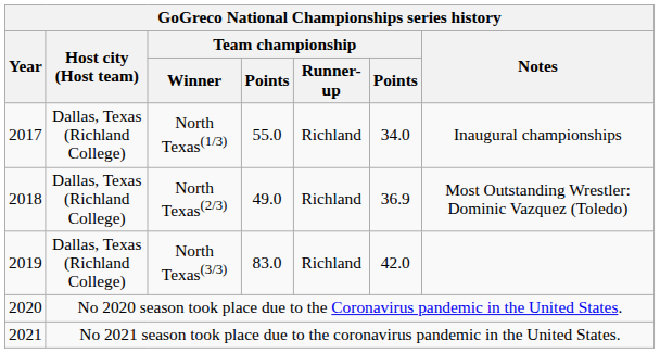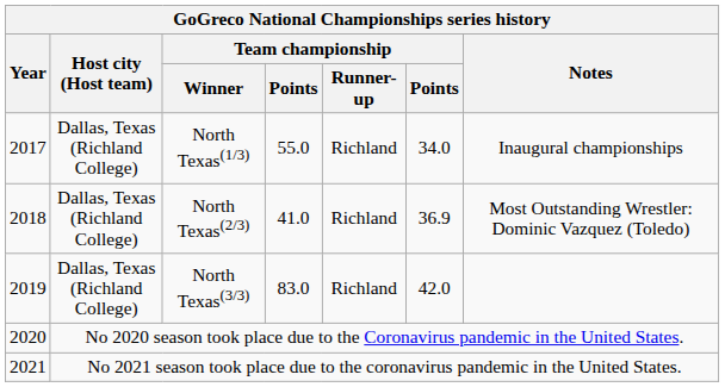North Texas(2/3) | column 4: 49.0 -> 41.0
